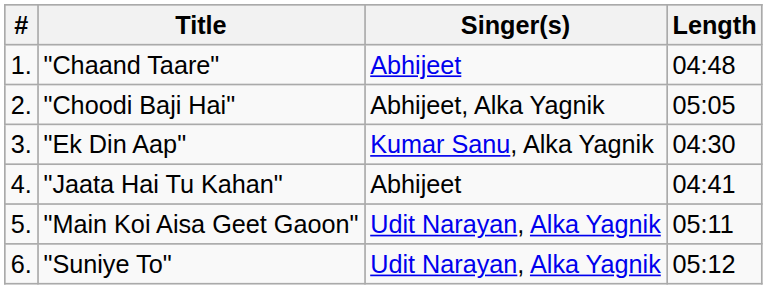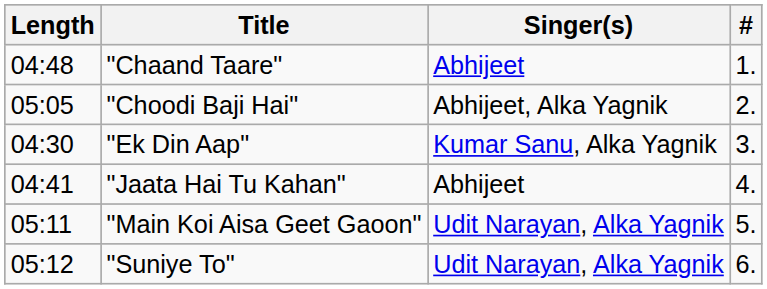columns swapped: # <-> Length
